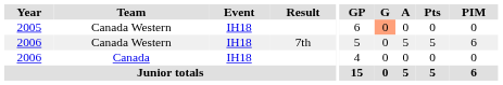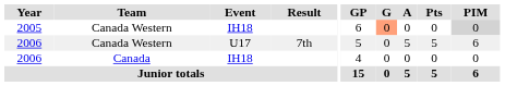2005 | PIM: no background -> lightgrey background
2006 / Canada Western | Event: IH18 -> U17
